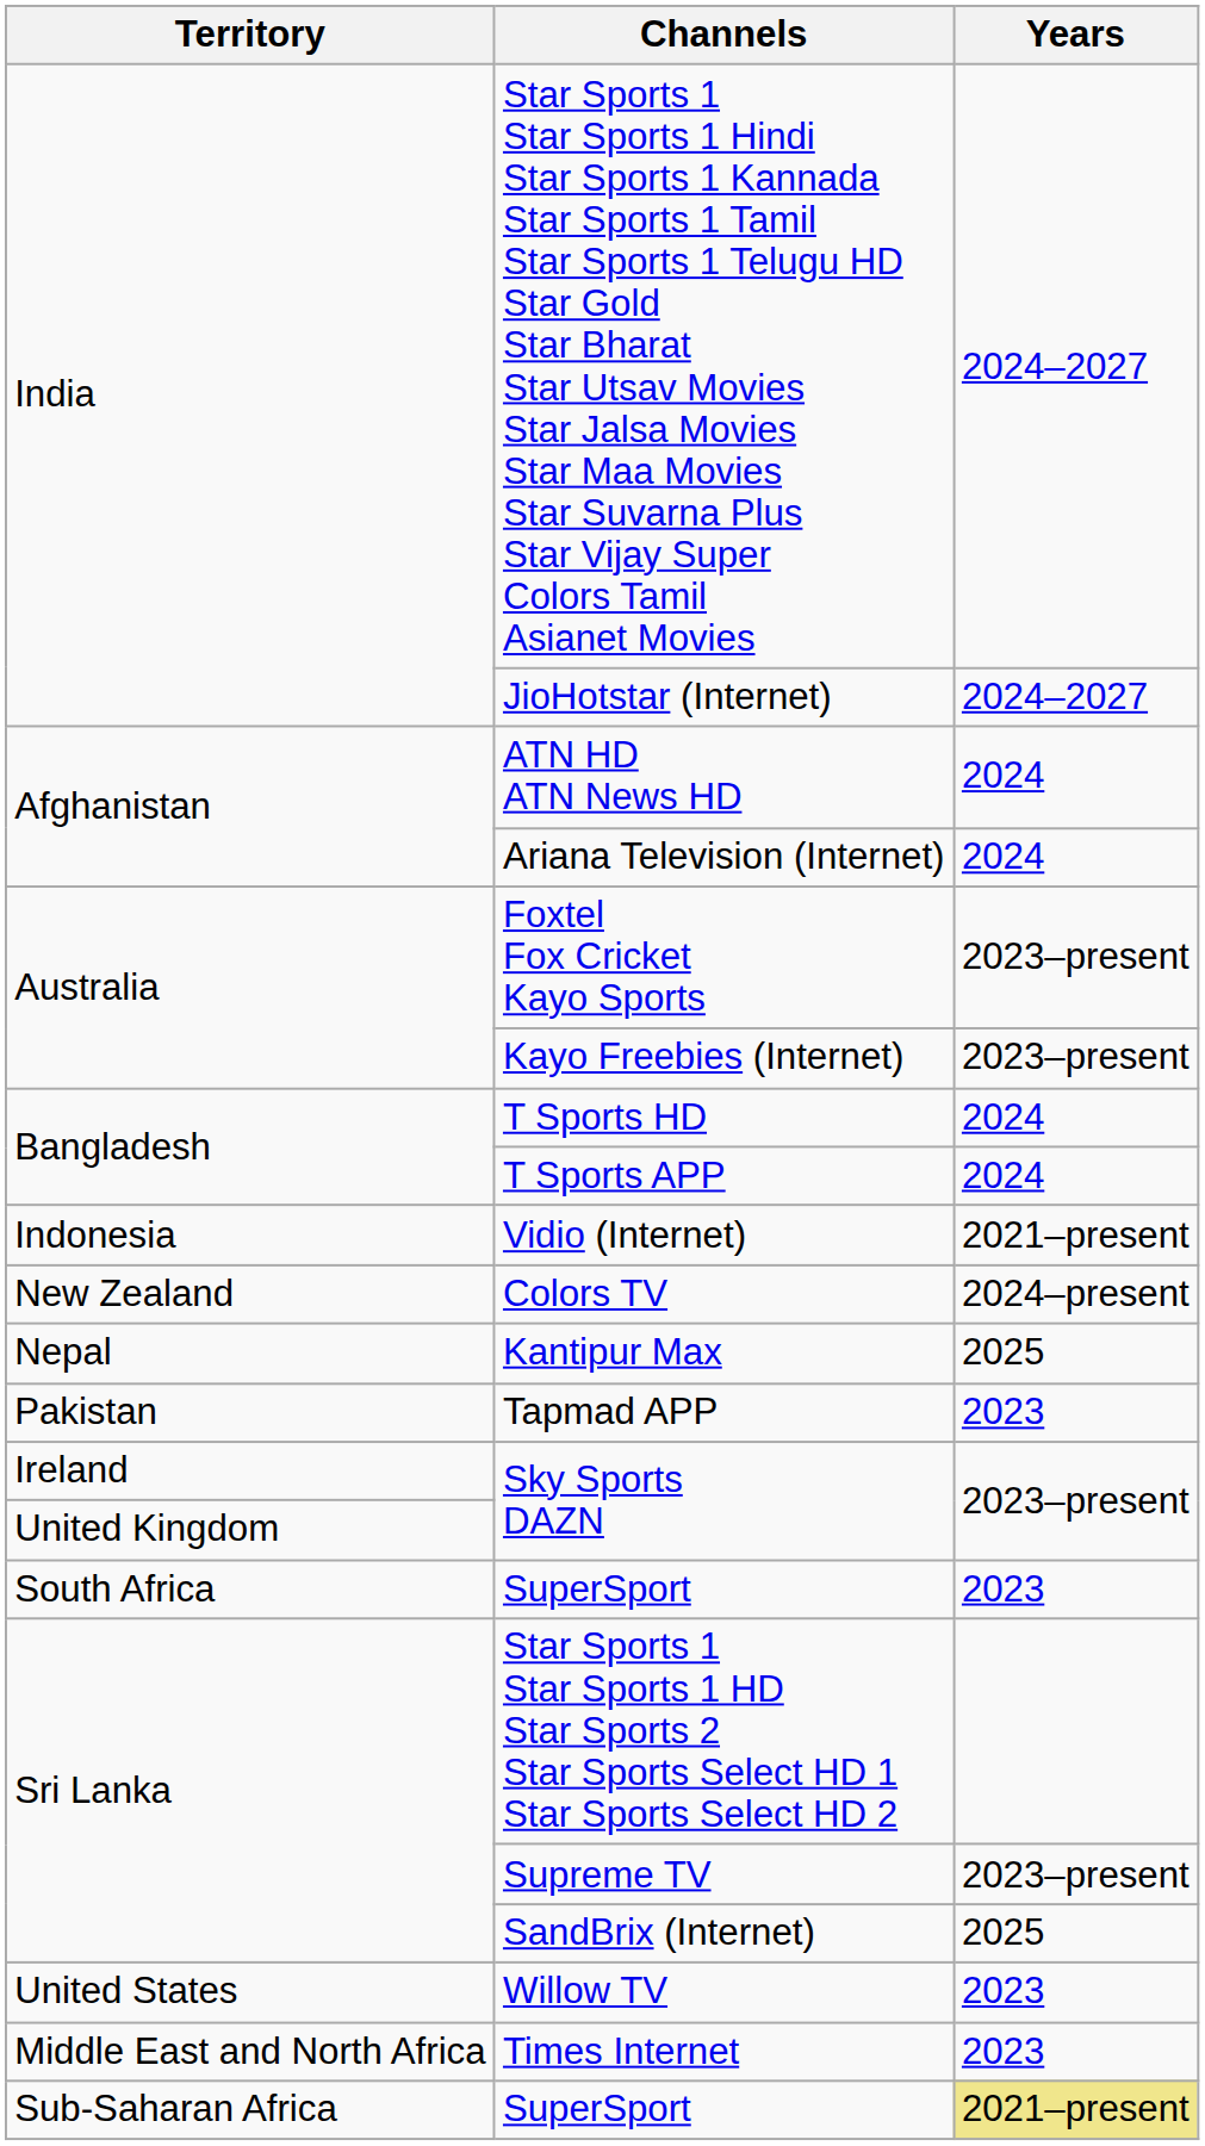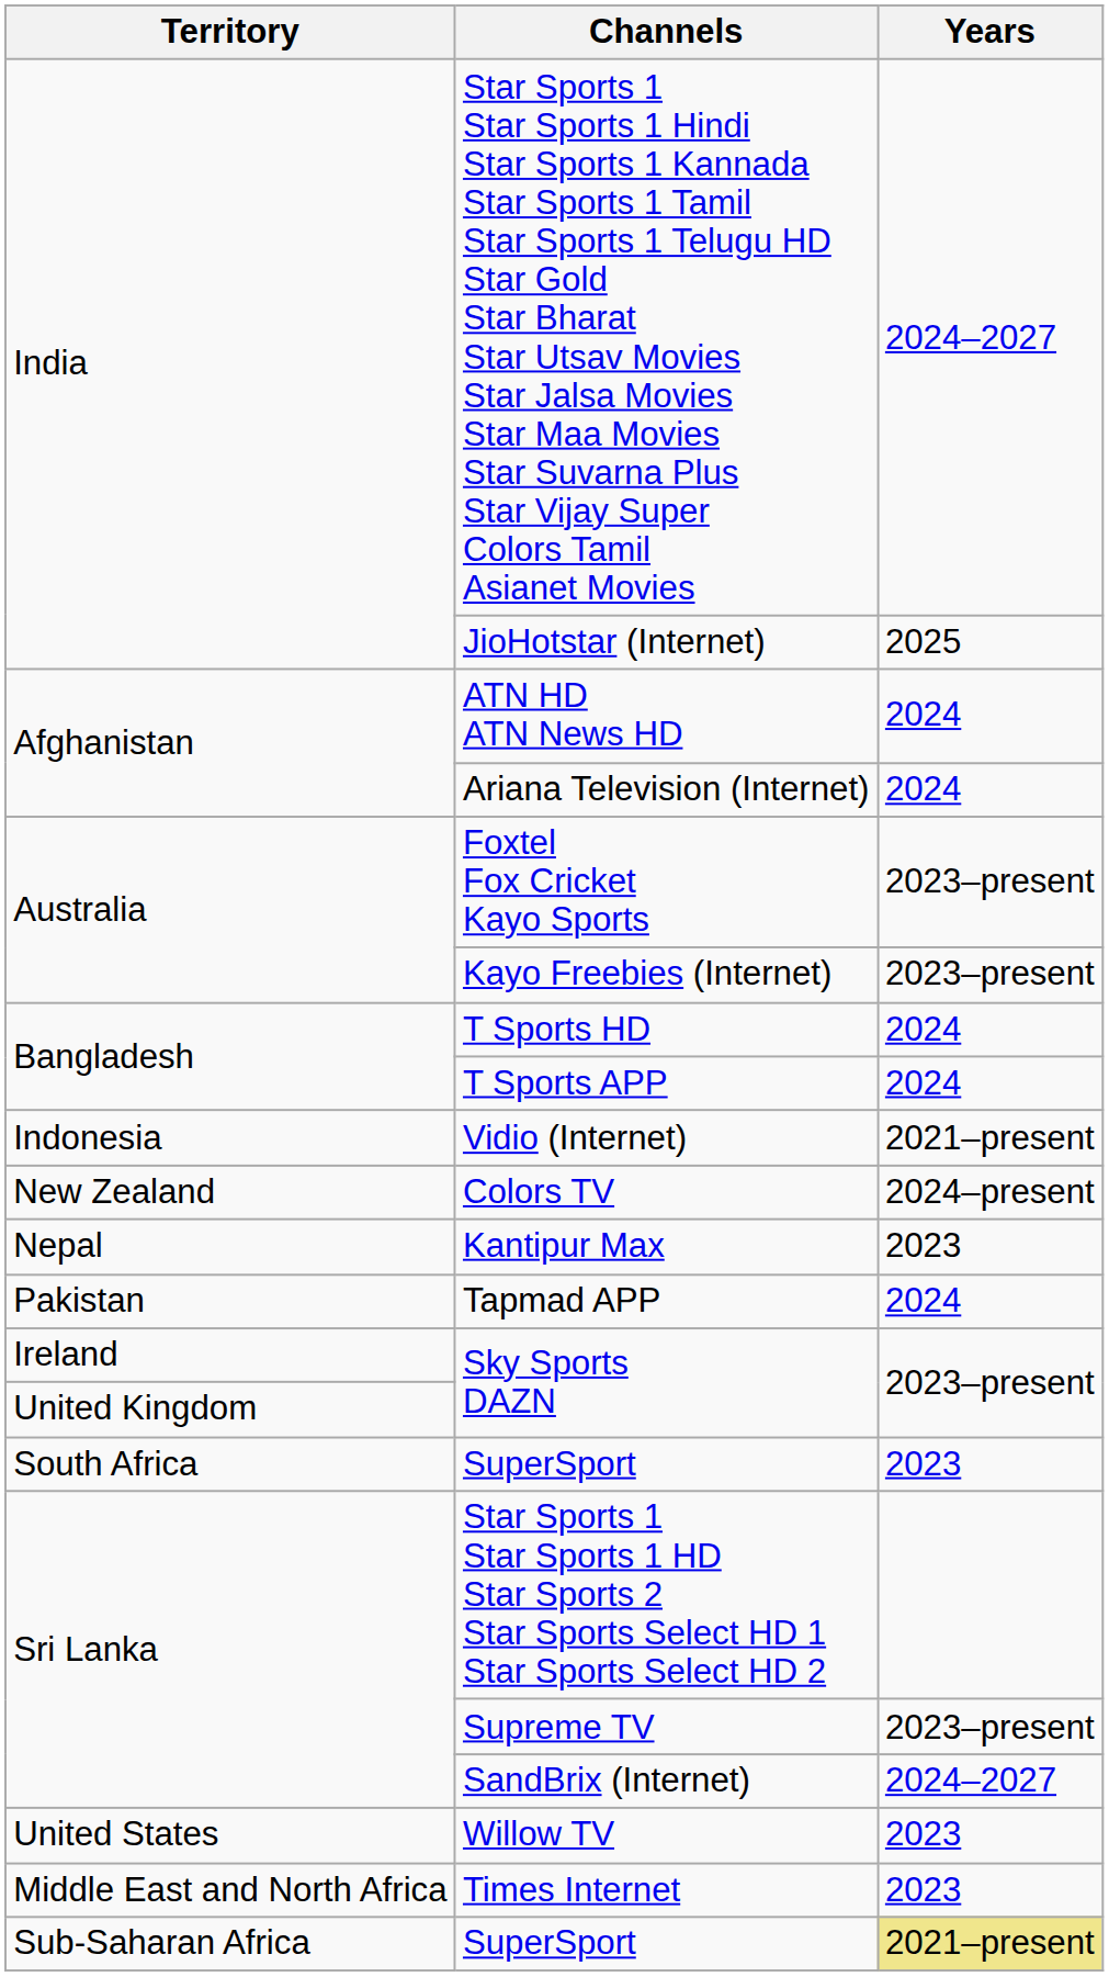JioHotstar (Internet) | Years: 2024–2027 -> 2025
Kantipur Max | Years: 2025 -> 2023
Tapmad APP | Years: 2023 -> 2024
SandBrix (Internet) | Years: 2025 -> 2024–2027
